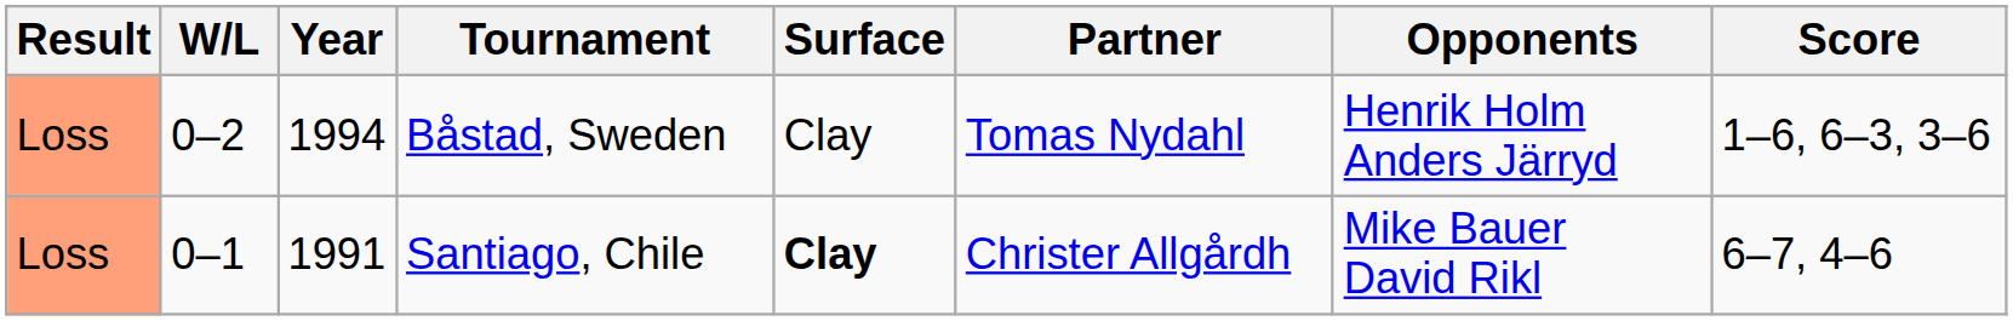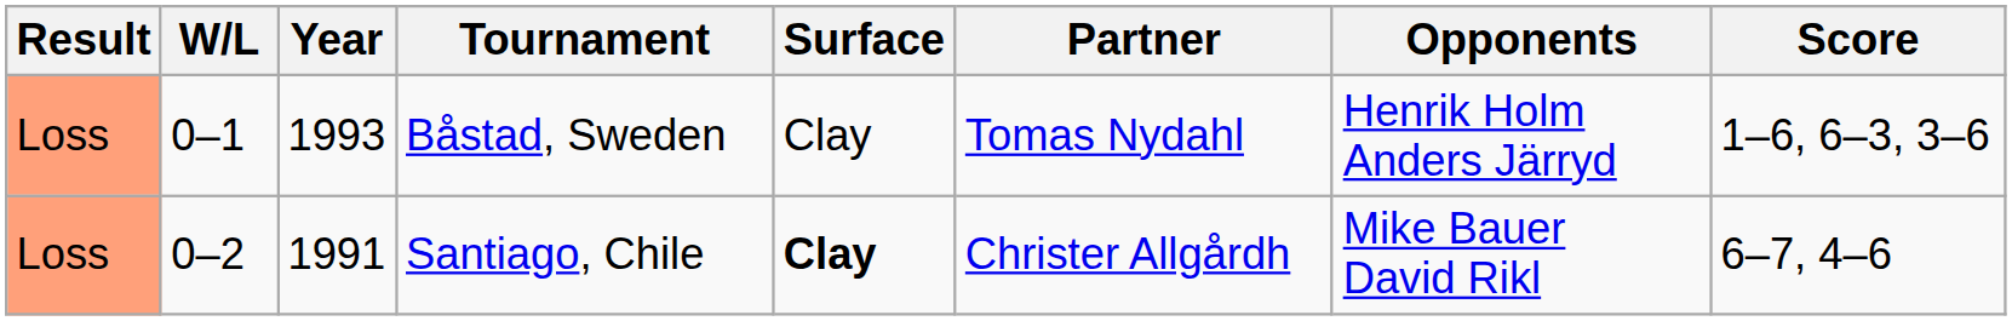Båstad, Sweden | W/L: 0–2 -> 0–1
Båstad, Sweden | Year: 1994 -> 1993
Santiago, Chile | W/L: 0–1 -> 0–2
